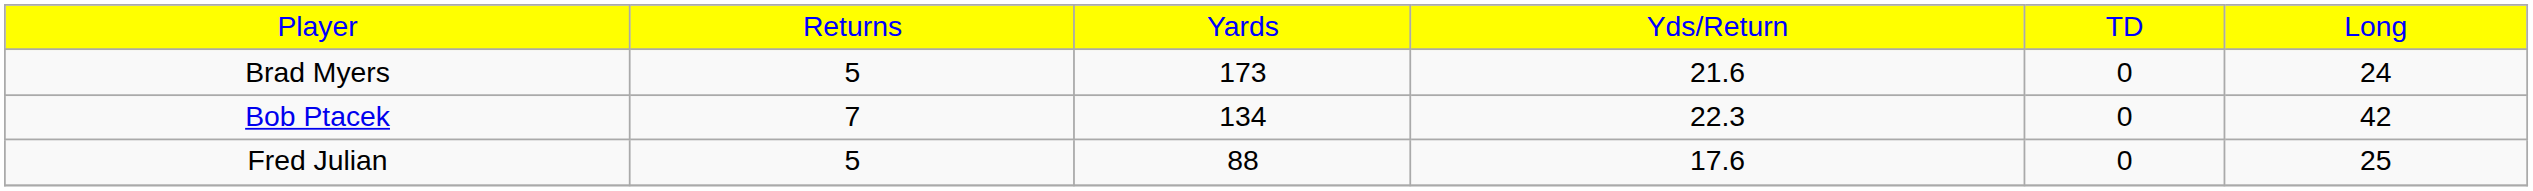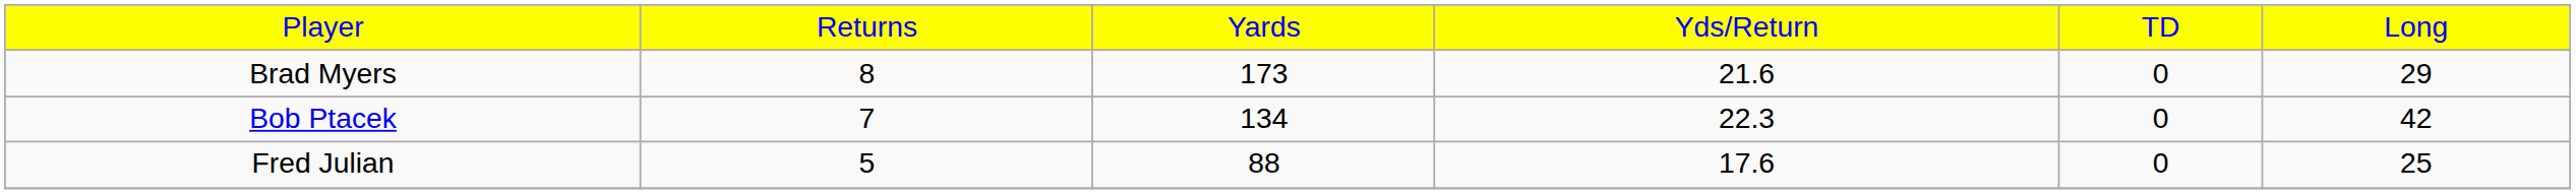Brad Myers | column 2: 5 -> 8
Brad Myers | column 6: 24 -> 29
